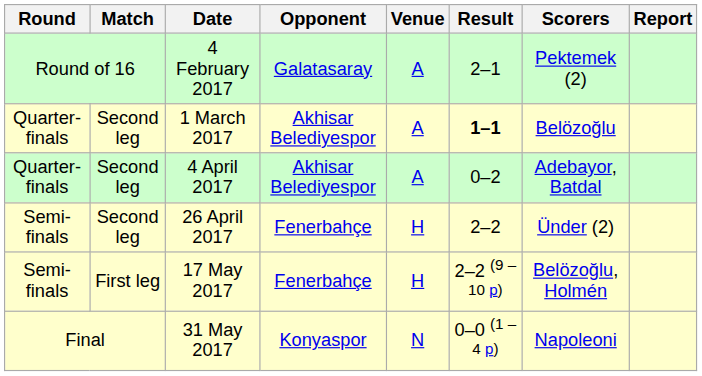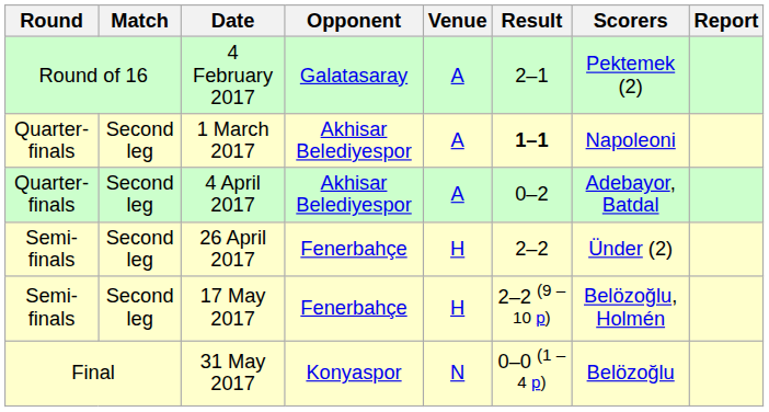1 March 2017 | Scorers: Belözoğlu -> Napoleoni
17 May 2017 | Match: First leg -> Second leg
31 May 2017 | Scorers: Napoleoni -> Belözoğlu
